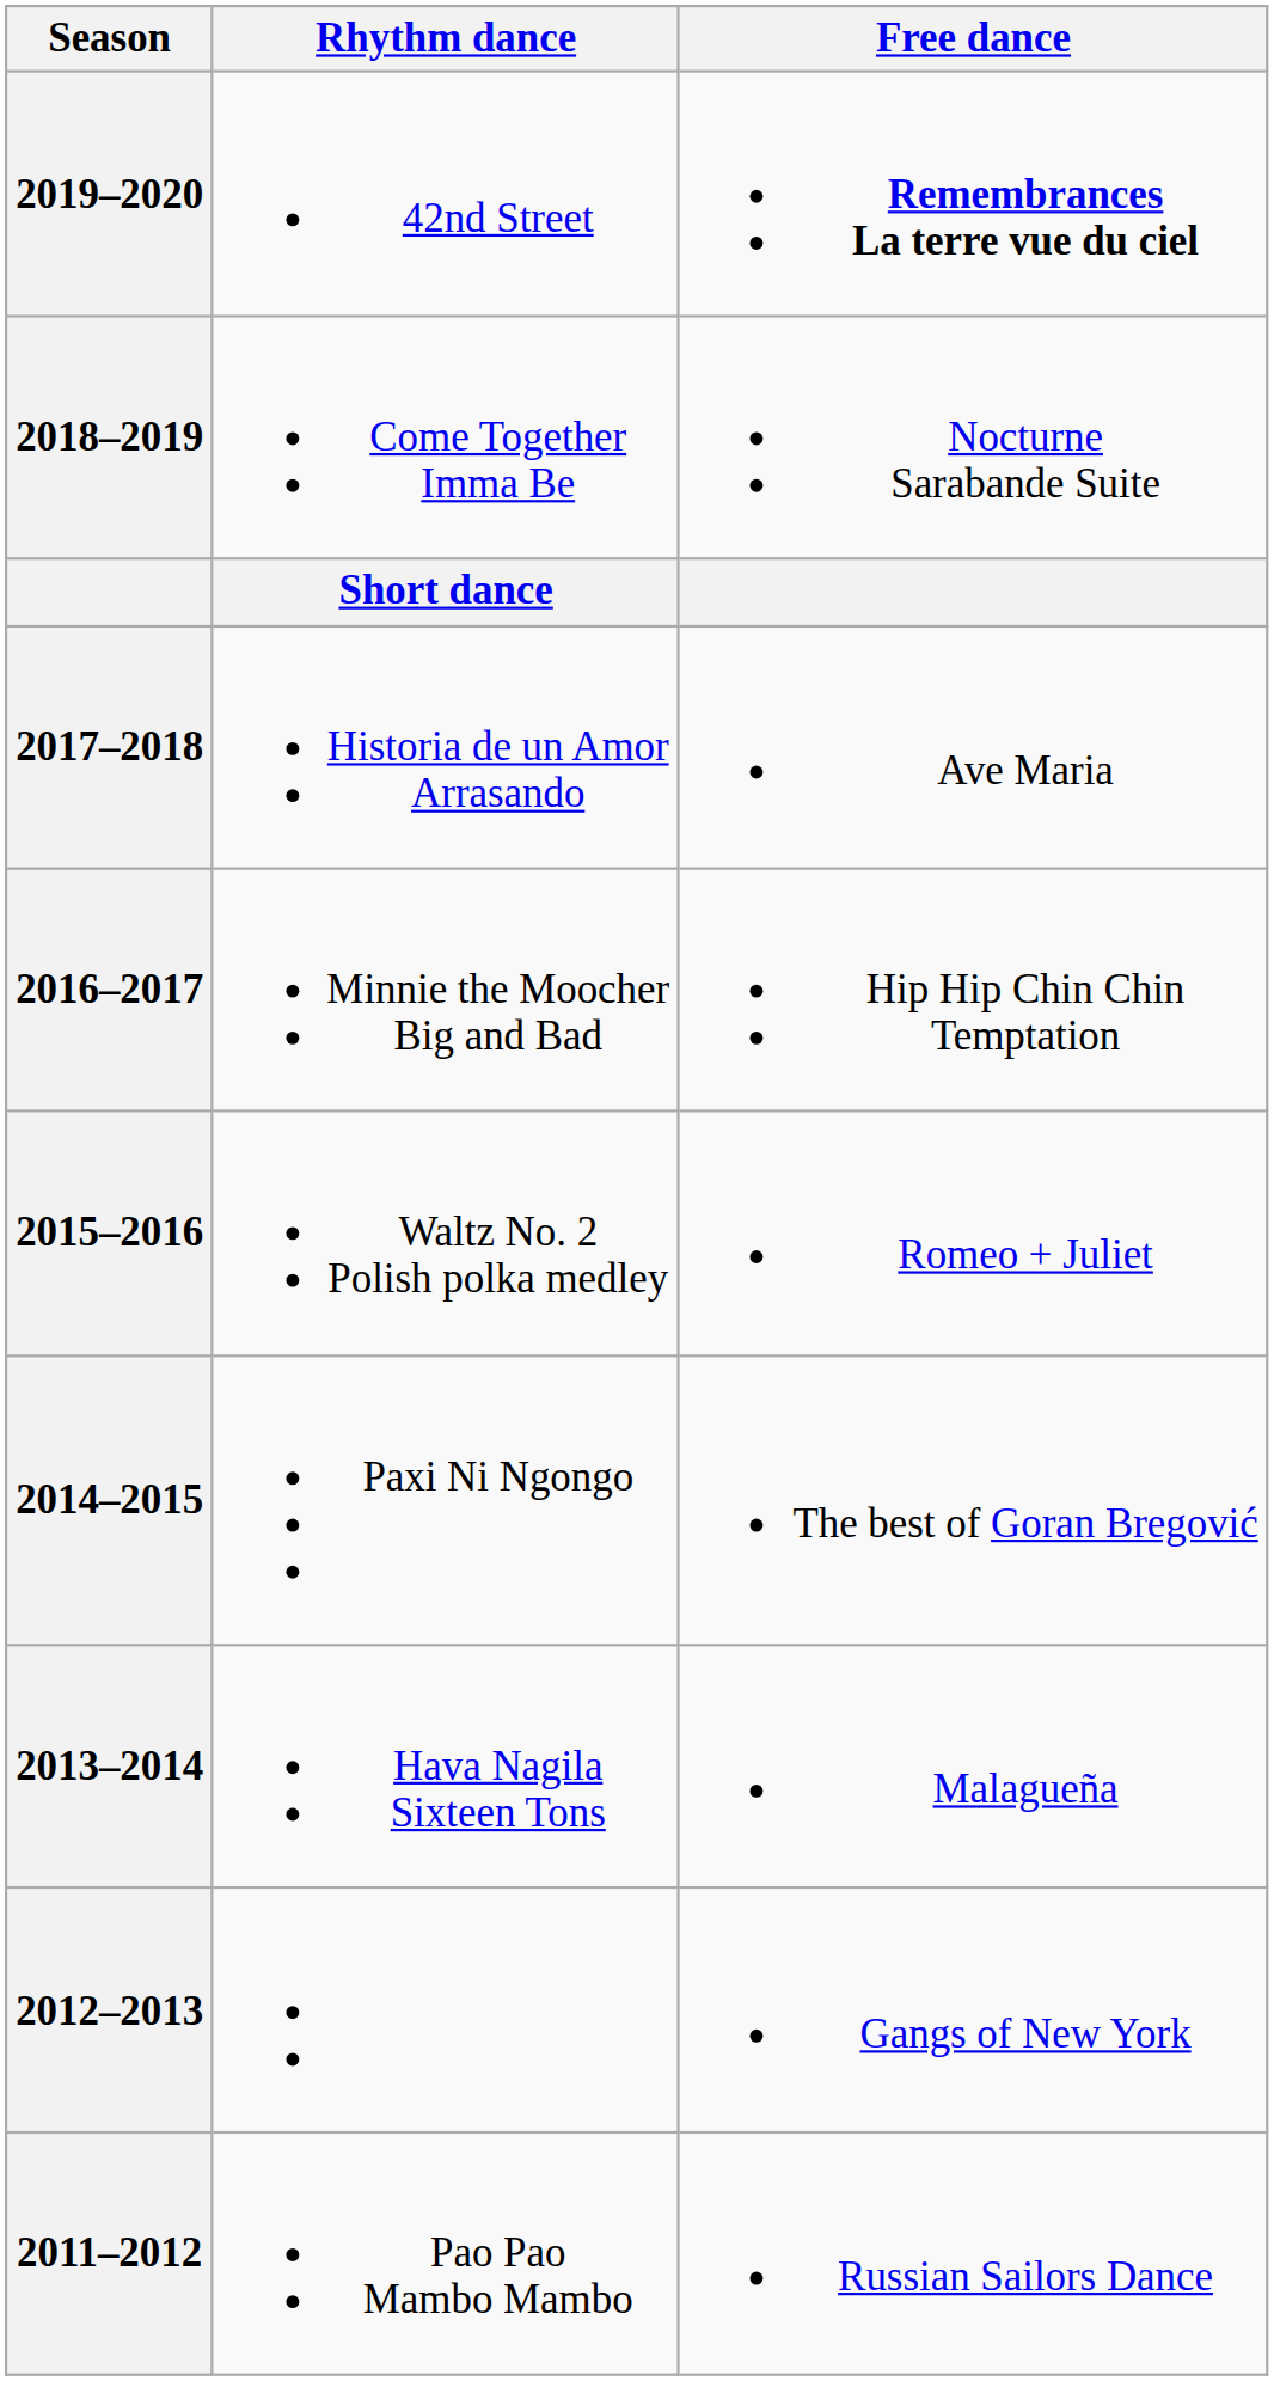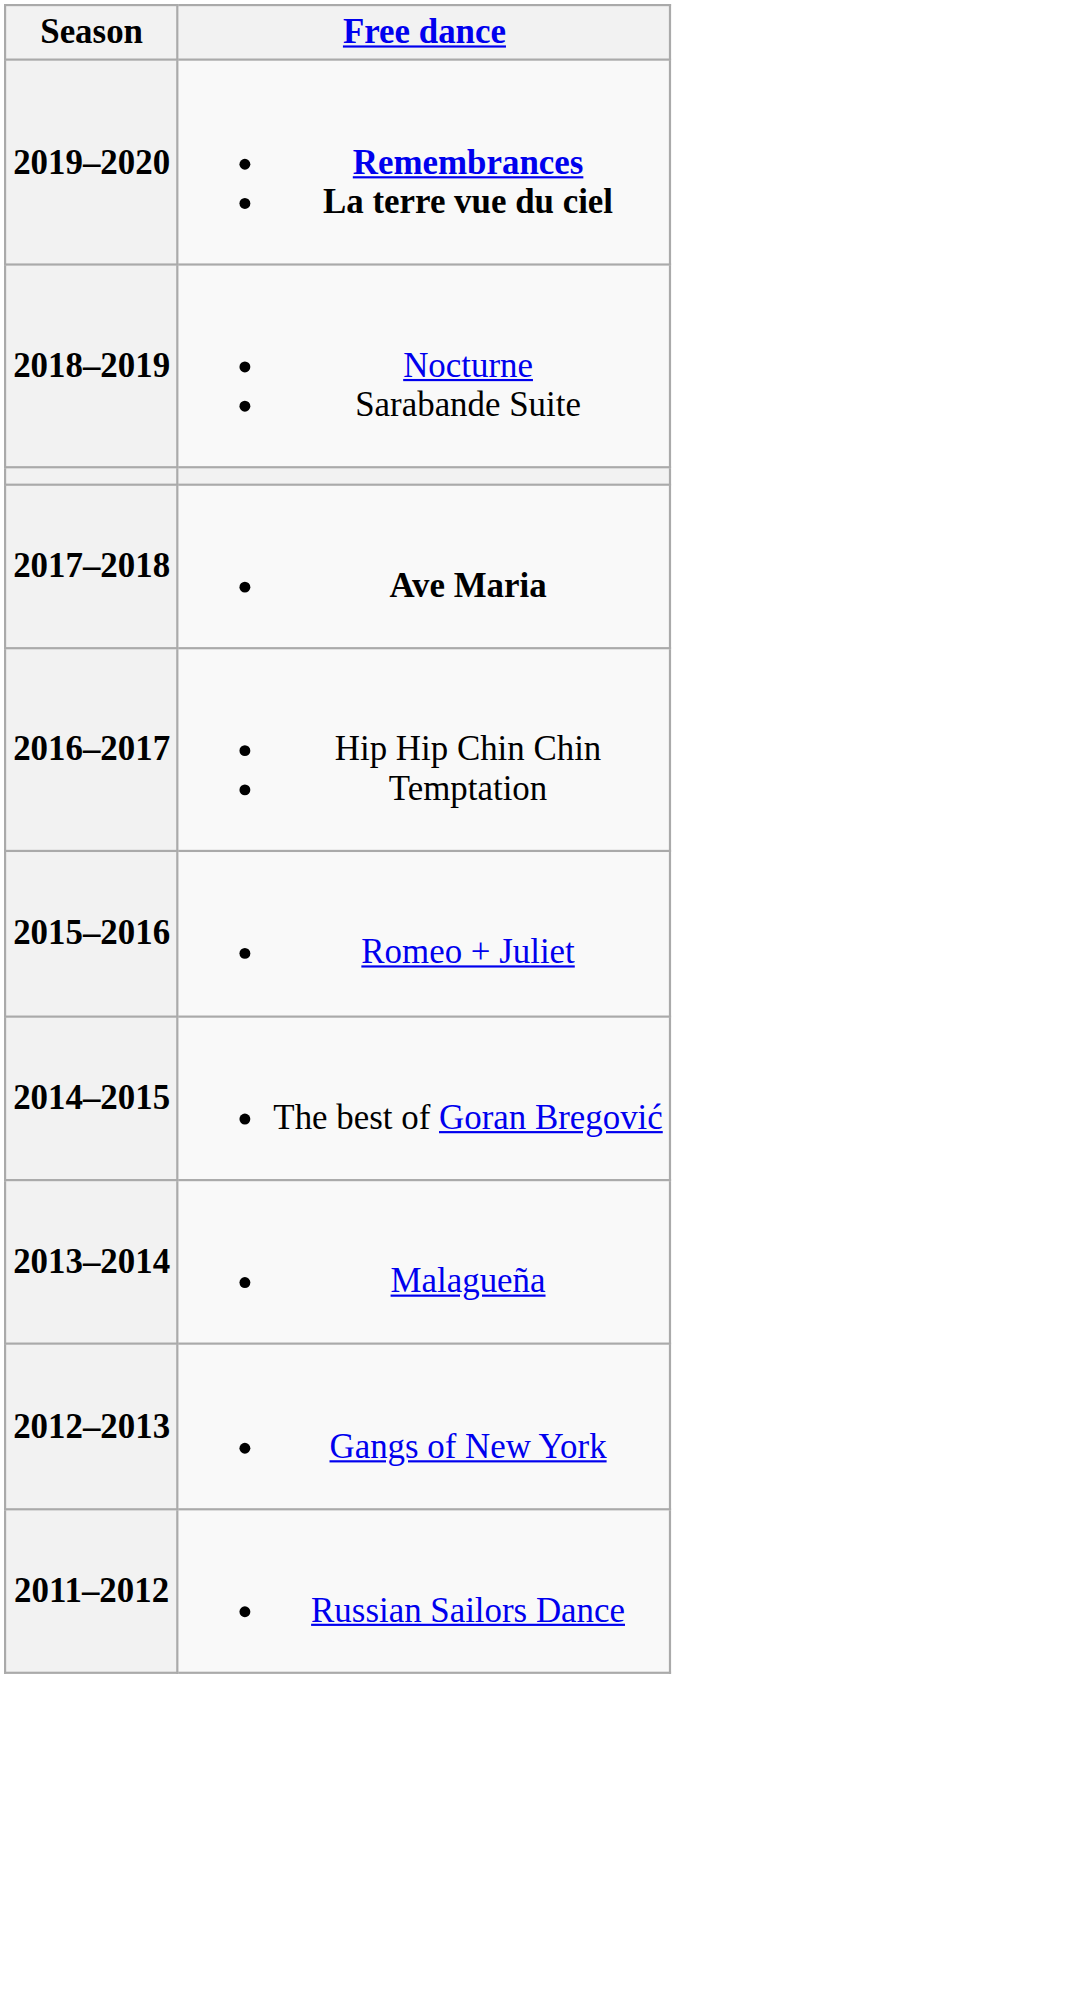- column: Rhythm dance | 42nd Street | Come Together Imma Be | Short dance | Historia de un Amor Arrasando | Minnie the Moocher Big and Bad | Waltz No. 2 Polish polka medley | Paxi Ni Ngongo | Hava Nagila Sixteen Tons | Pao Pao Mambo Mambo
2017–2018 | Free dance: normal -> bold
